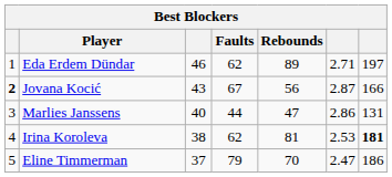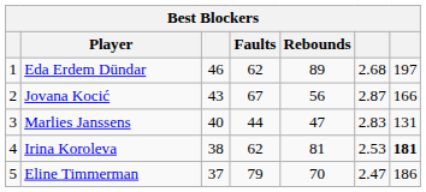Eda Erdem Dündar | column 6: 2.71 -> 2.68
Jovana Kocić | column 1: bold -> normal
Marlies Janssens | column 6: 2.86 -> 2.83
